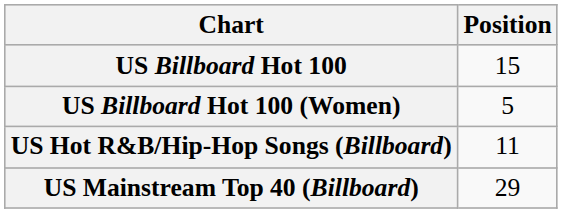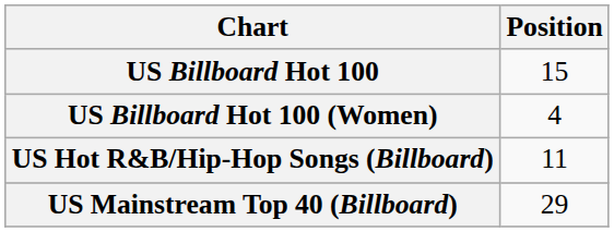US Billboard Hot 100 (Women) | Position: 5 -> 4
